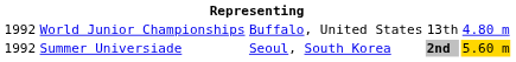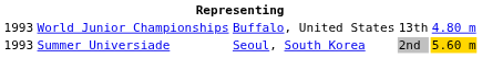World Junior Championships | column 1: 1992 -> 1993
Summer Universiade | column 1: 1992 -> 1993
Summer Universiade | column 4: bold -> normal
